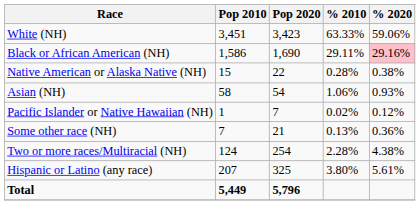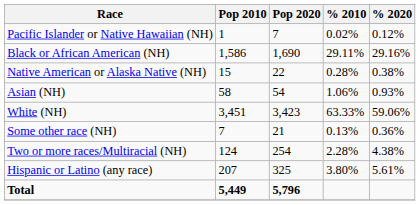rows swapped: White (NH) <-> Pacific Islander or Native Hawaiian (NH)
Black or African American (NH) | % 2020: pink background -> no background
